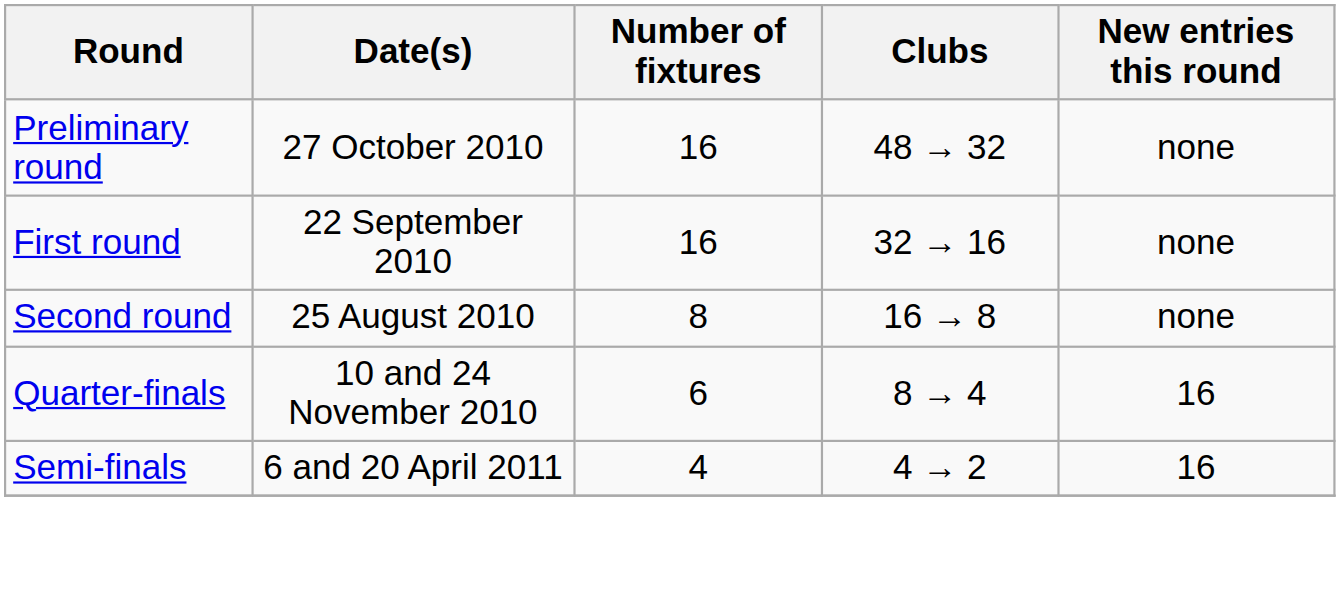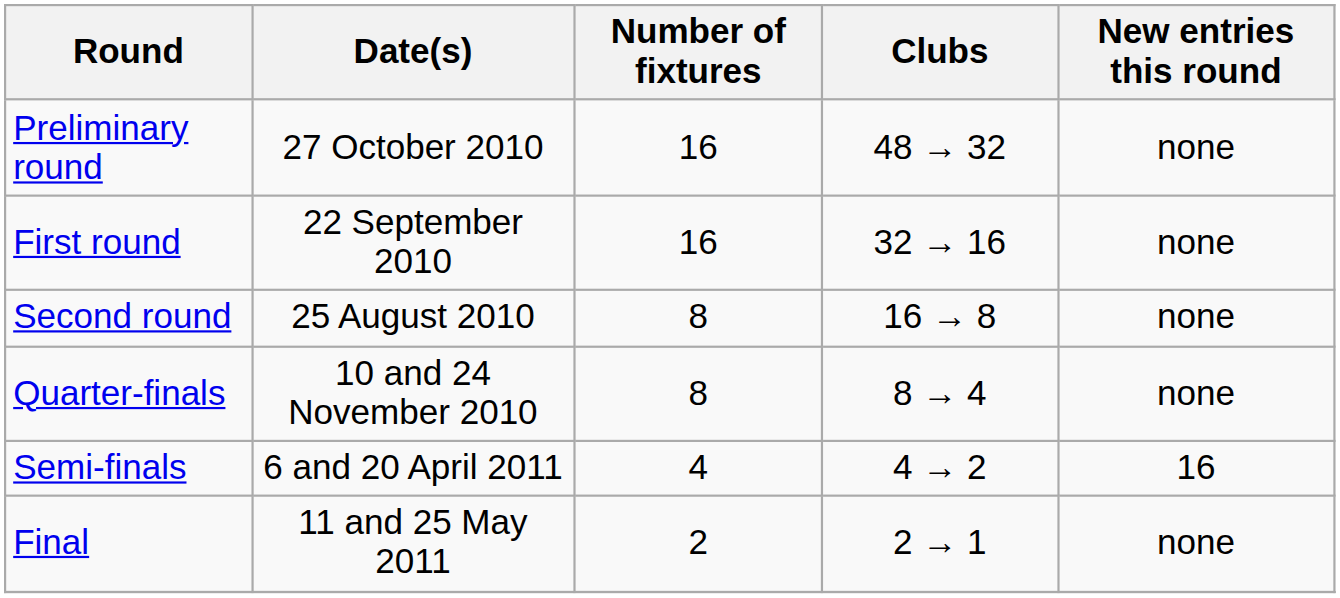Quarter-finals | Number of fixtures: 6 -> 8
Quarter-finals | New entries this round: 16 -> none
+ row: Final | 11 and 25 May 2011 | 2 | 2 → 1 | none
